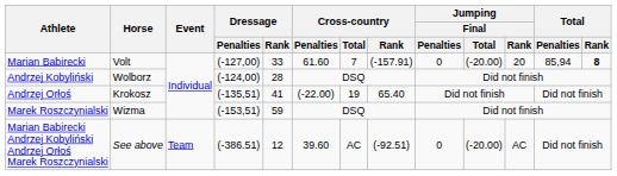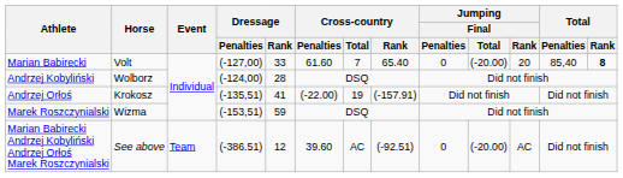Marian Babirecki | Cross-country / Rank: (-157.91) -> 65.40
Marian Babirecki | Total / Penalties: 85,94 -> 85,40
Andrzej Orłoś | Cross-country / Rank: 65.40 -> (-157.91)
